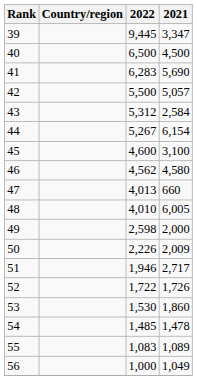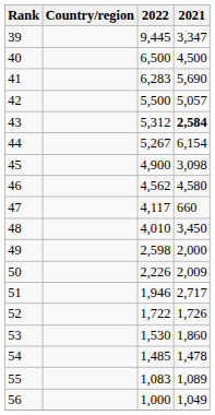43 | 2021: normal -> bold
45 | 2022: 4,600 -> 4,900
45 | 2021: 3,100 -> 3,098
47 | 2022: 4,013 -> 4,117
48 | 2021: 6,005 -> 3,450
